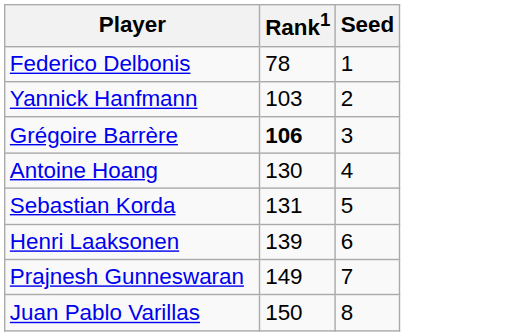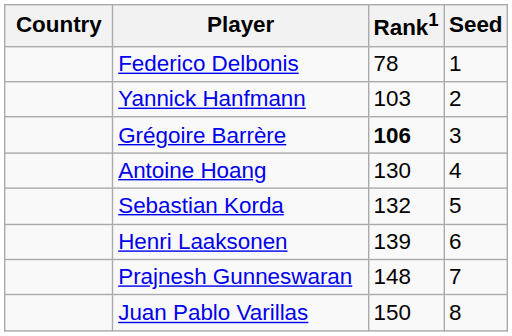+ column: Country
Sebastian Korda | Rank1: 131 -> 132
Prajnesh Gunneswaran | Rank1: 149 -> 148
